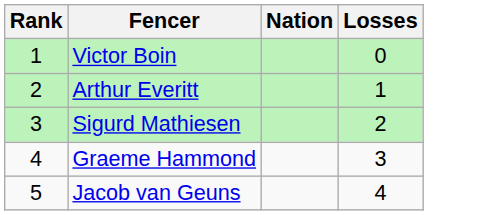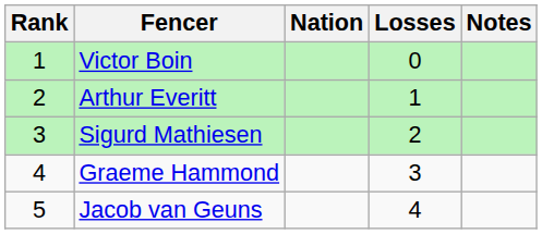+ column: Notes
